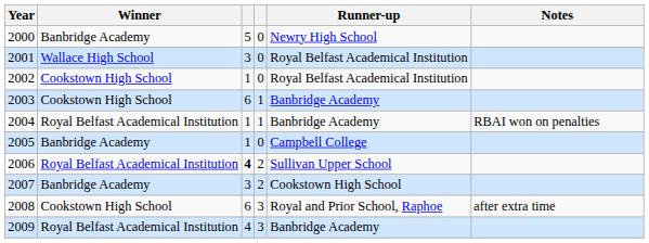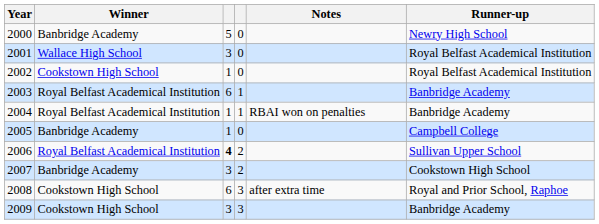columns swapped: Runner-up <-> Notes
2003 | Winner: Cookstown High School -> Royal Belfast Academical Institution
2009 | Winner: Royal Belfast Academical Institution -> Cookstown High School
2009 | column 3: 4 -> 3
